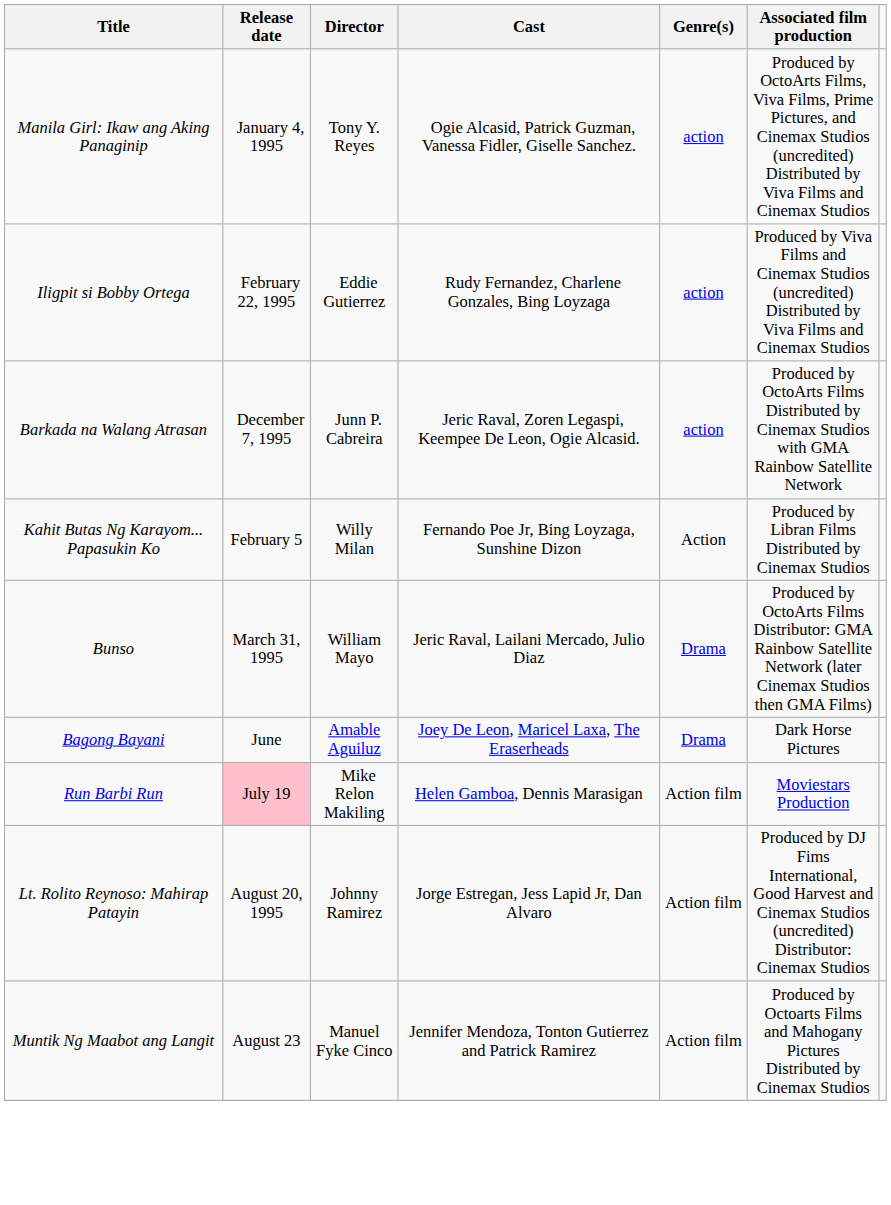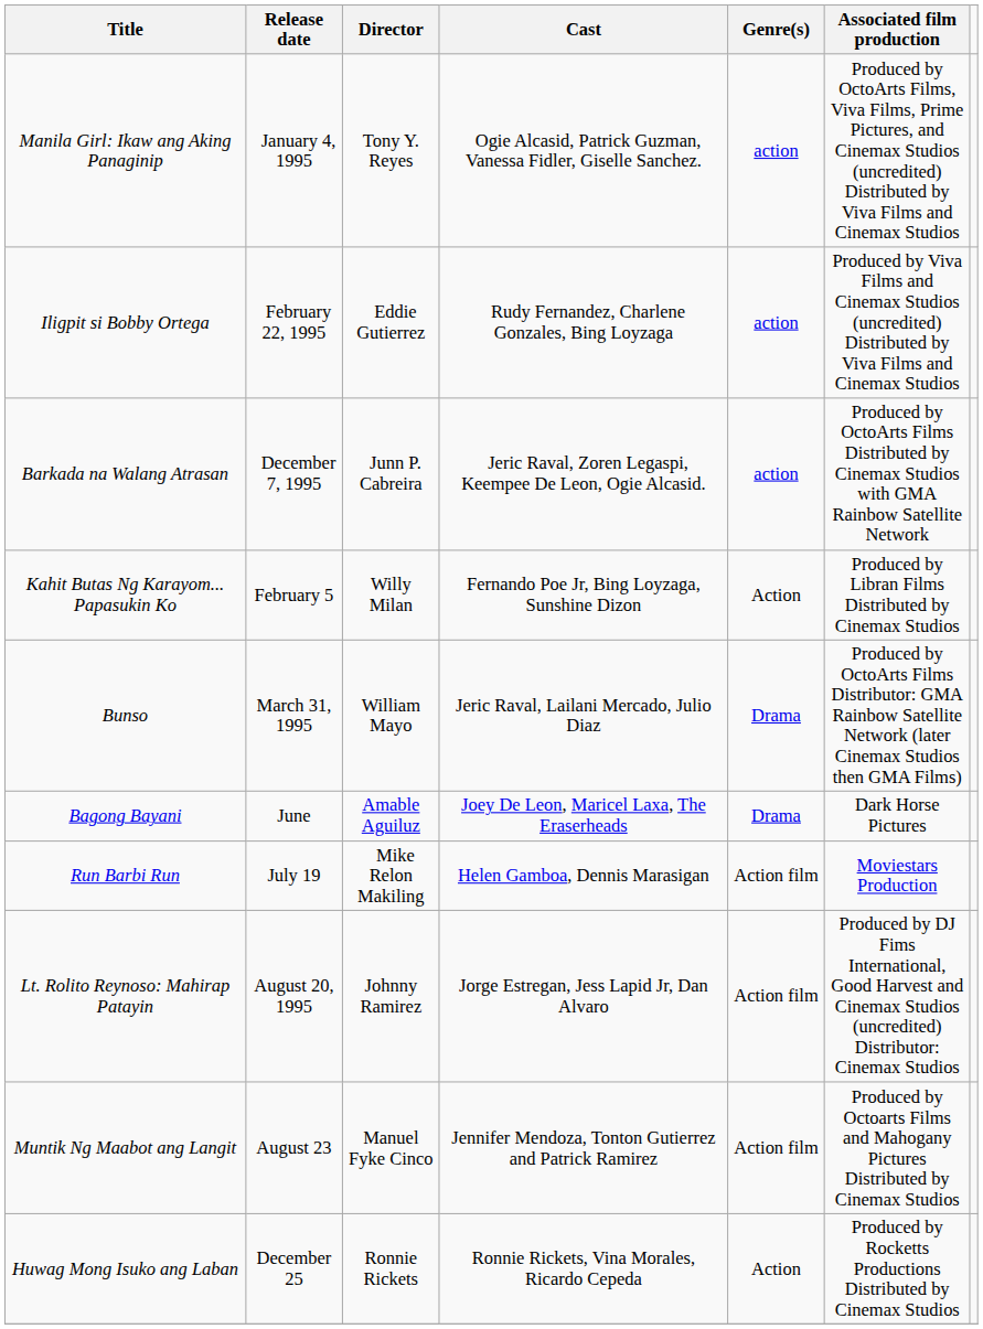Run Barbi Run | Release date: pink background -> no background
+ row: Huwag Mong Isuko ang Laban | December 25 | Ronnie Rickets | Ronnie Rickets, Vina Morales, Ricardo Cepeda | Action | Produced by Rocketts Productions Distributed by Cinemax Studios
